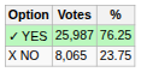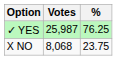X NO | Votes: 8,065 -> 8,068
